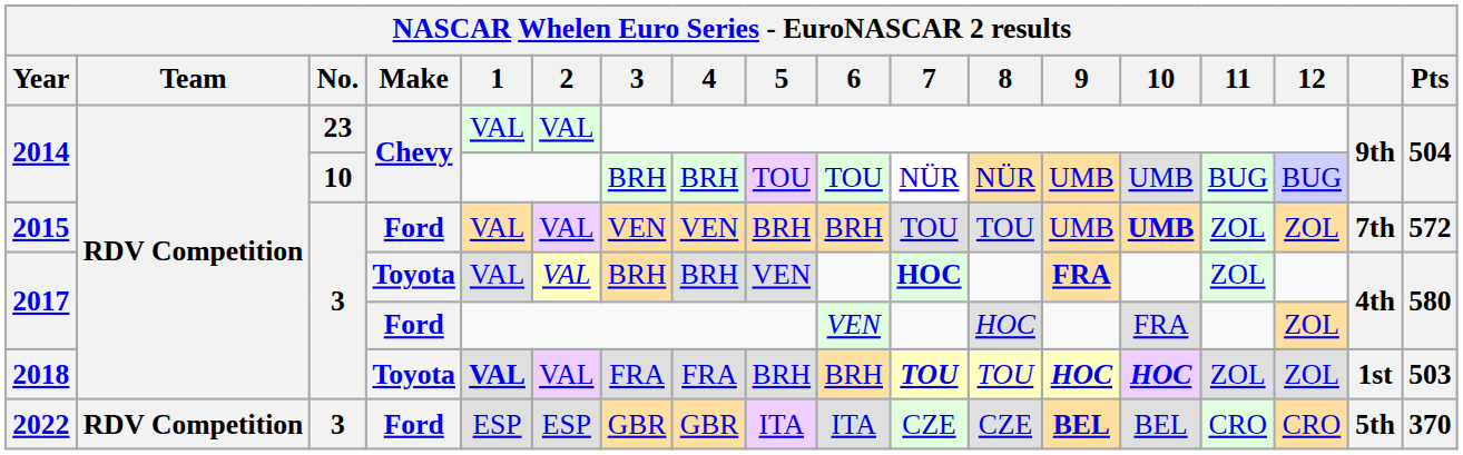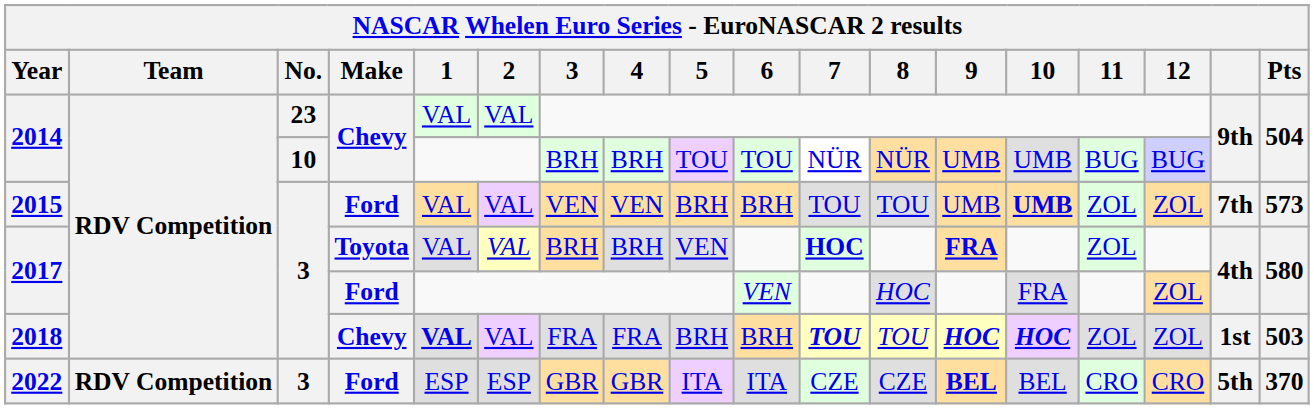2015 | Pts: 572 -> 573
2018 | Make: Toyota -> Chevy
